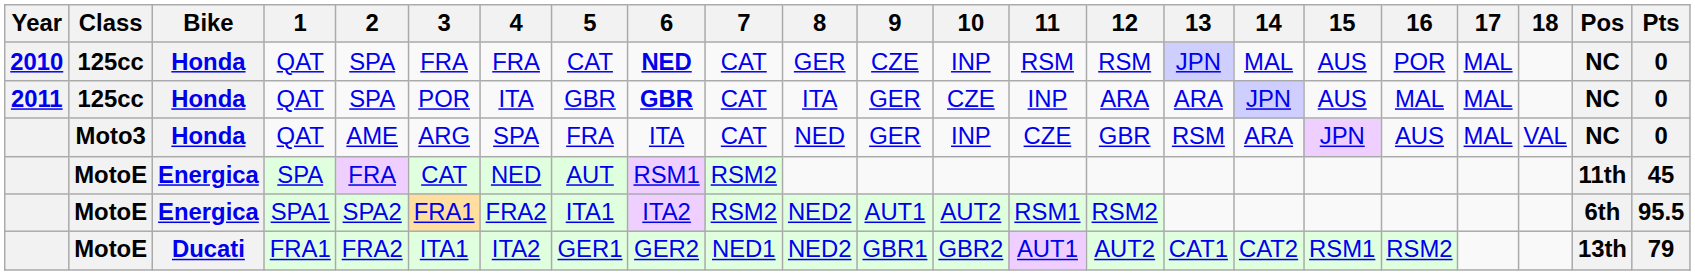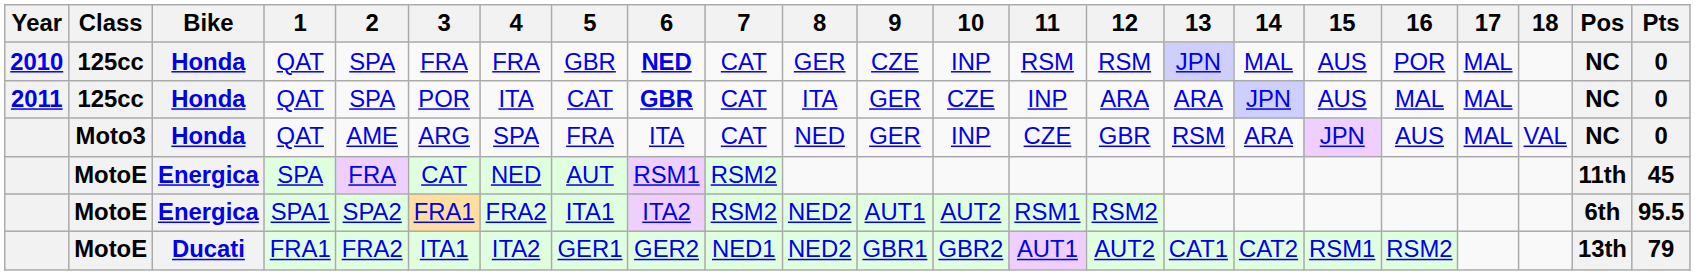2010 / QAT | 5: CAT -> GBR
2011 / QAT | 5: GBR -> CAT
